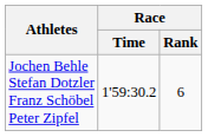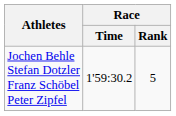Jochen Behle Stefan Dotzler Franz Schöbel Peter Zipfel | Race / Rank: 6 -> 5
